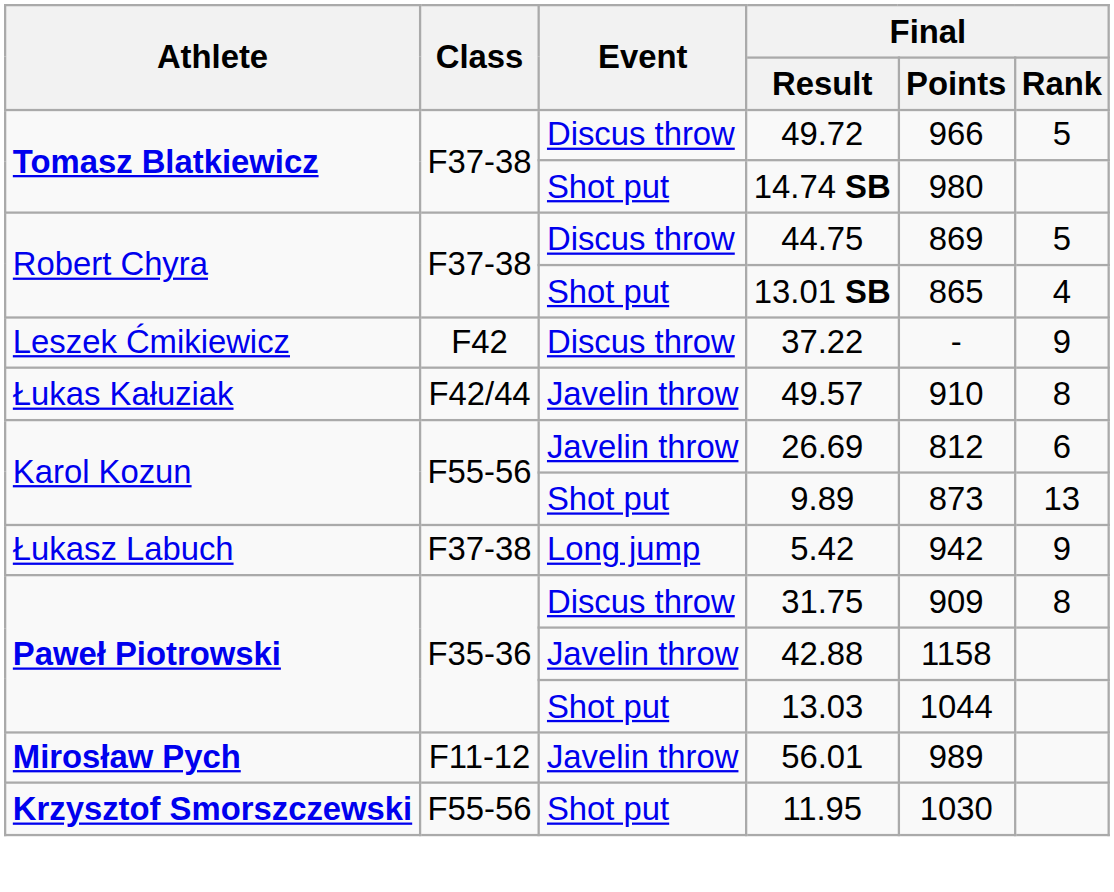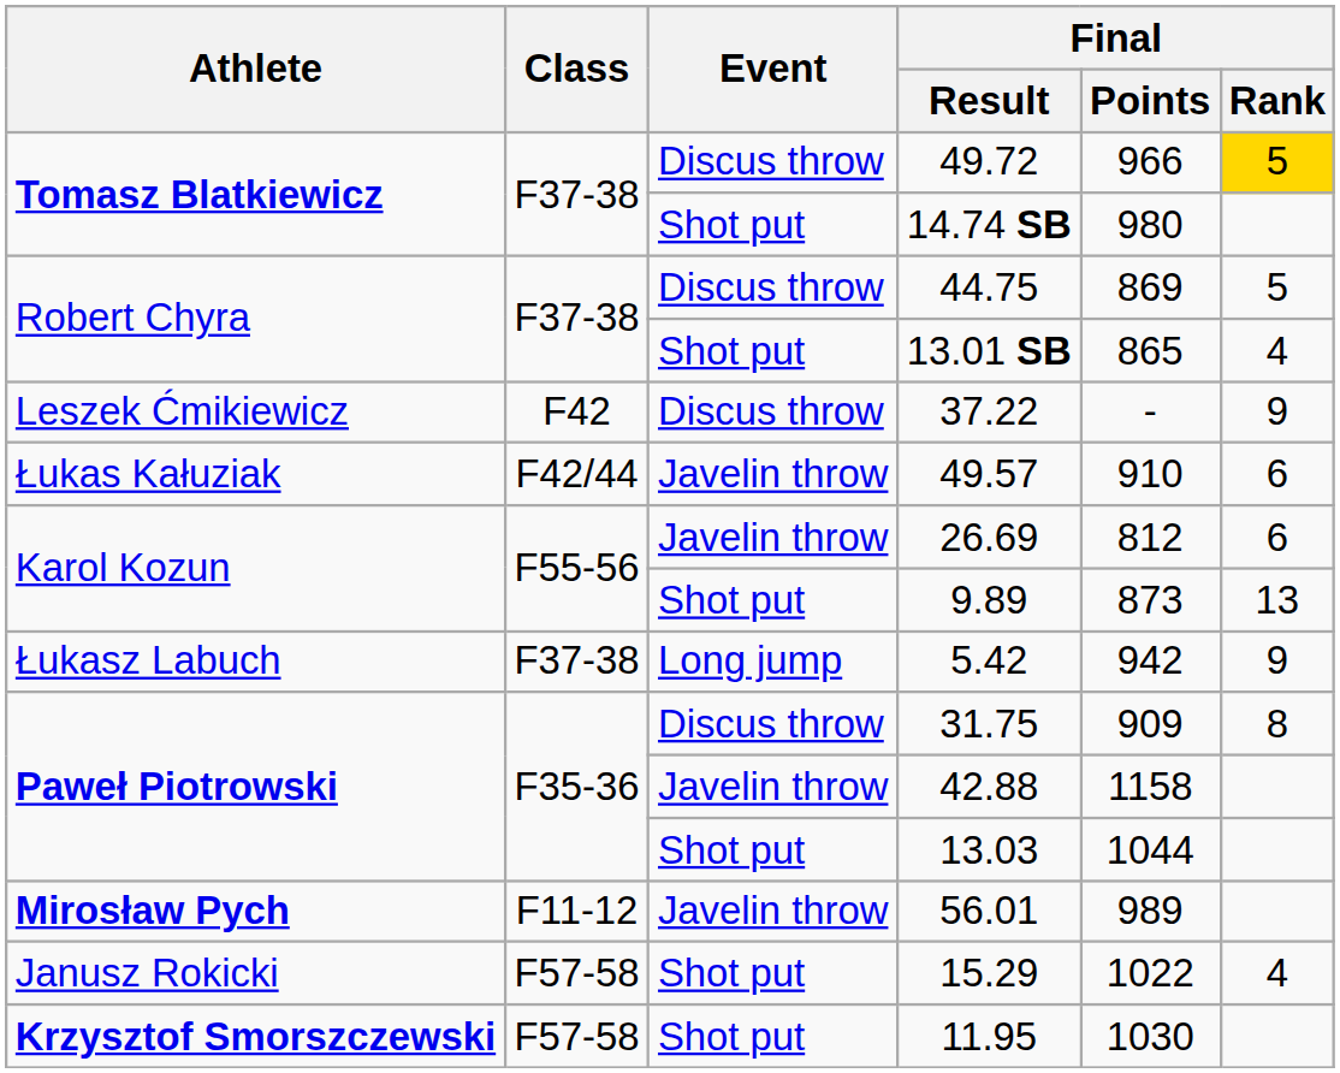49.72 | Final / Rank: no background -> gold background
49.57 | Final / Rank: 8 -> 6
+ row: Janusz Rokicki | F57-58 | Shot put | 15.29 | 1022 | 4
11.95 | Class: F55-56 -> F57-58
